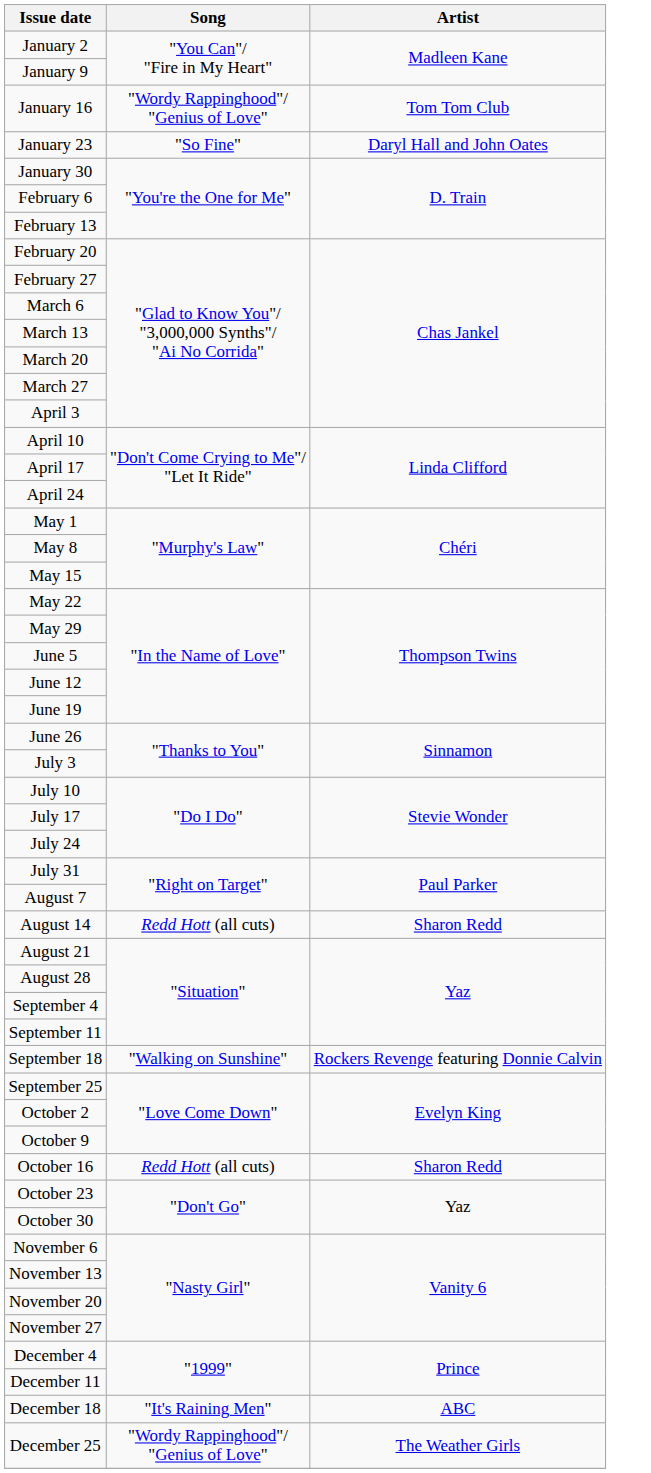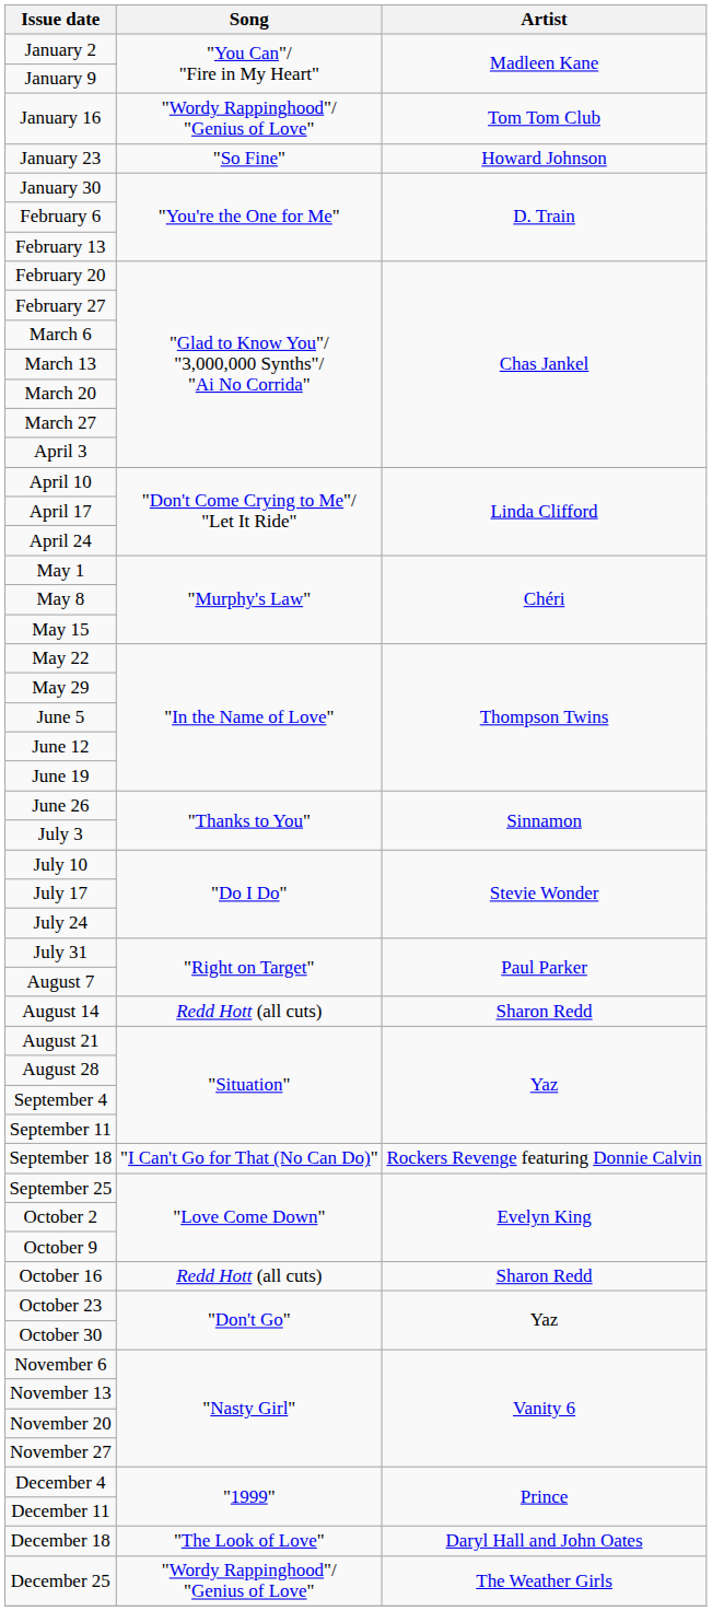January 23 | Artist: Daryl Hall and John Oates -> Howard Johnson
September 18 | Song: "Walking on Sunshine" -> "I Can't Go for That (No Can Do)"
December 18 | Song: "It's Raining Men" -> "The Look of Love"
December 18 | Artist: ABC -> Daryl Hall and John Oates
